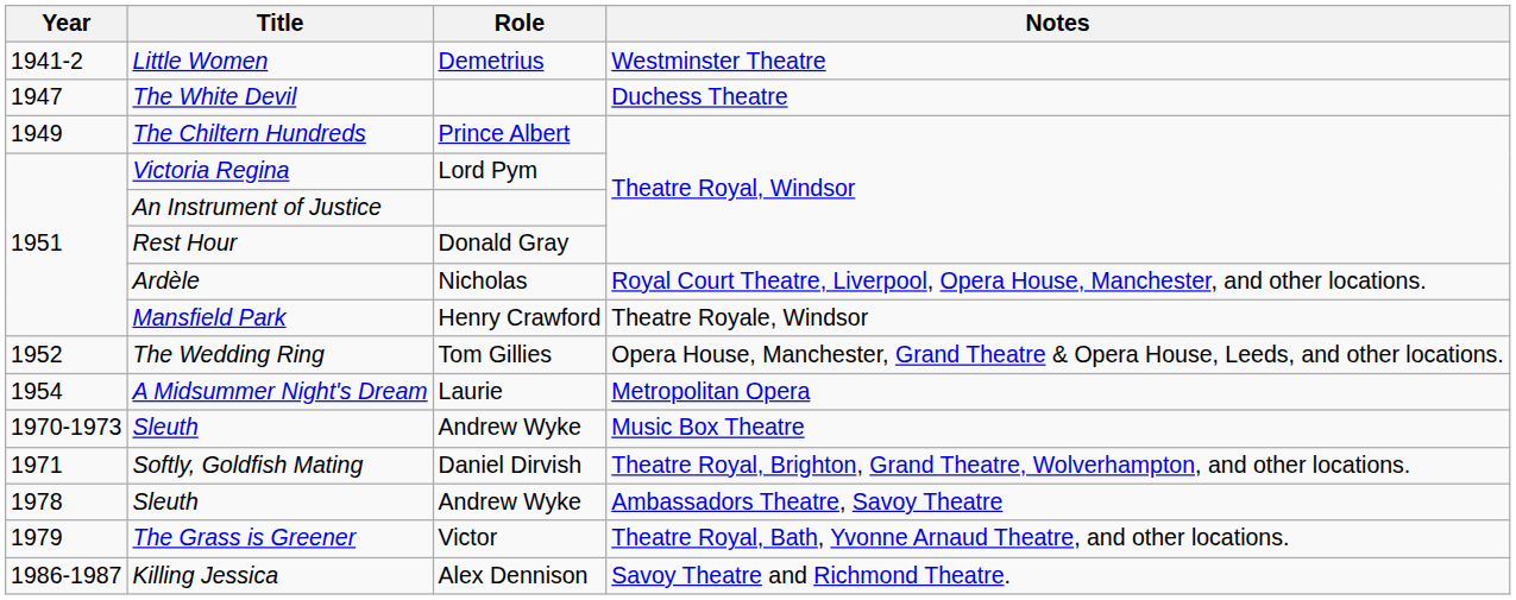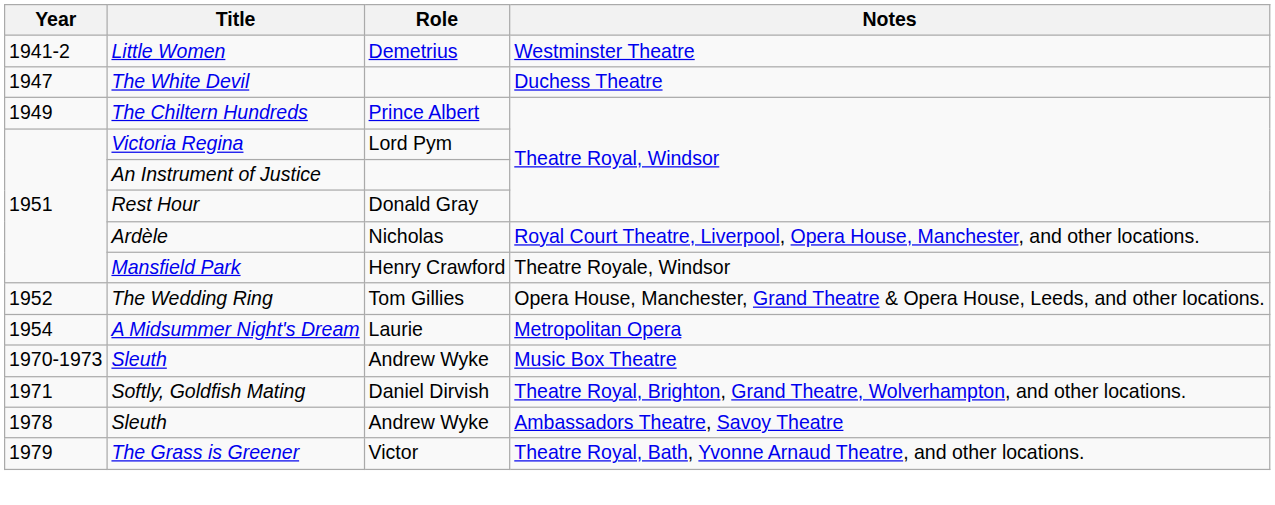- row: 1986-1987 | Killing Jessica | Alex Dennison | Savoy Theatre and Richmond Theatre.
